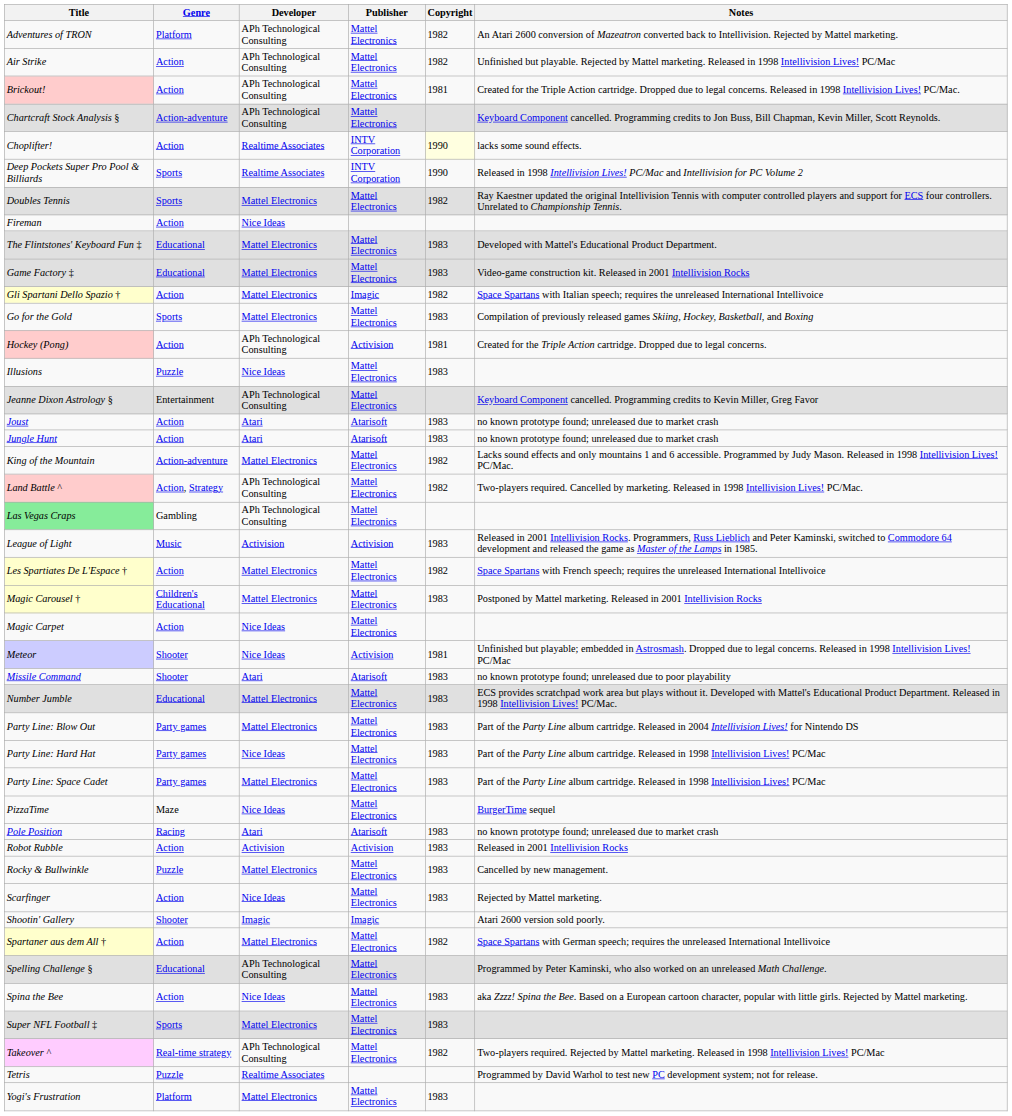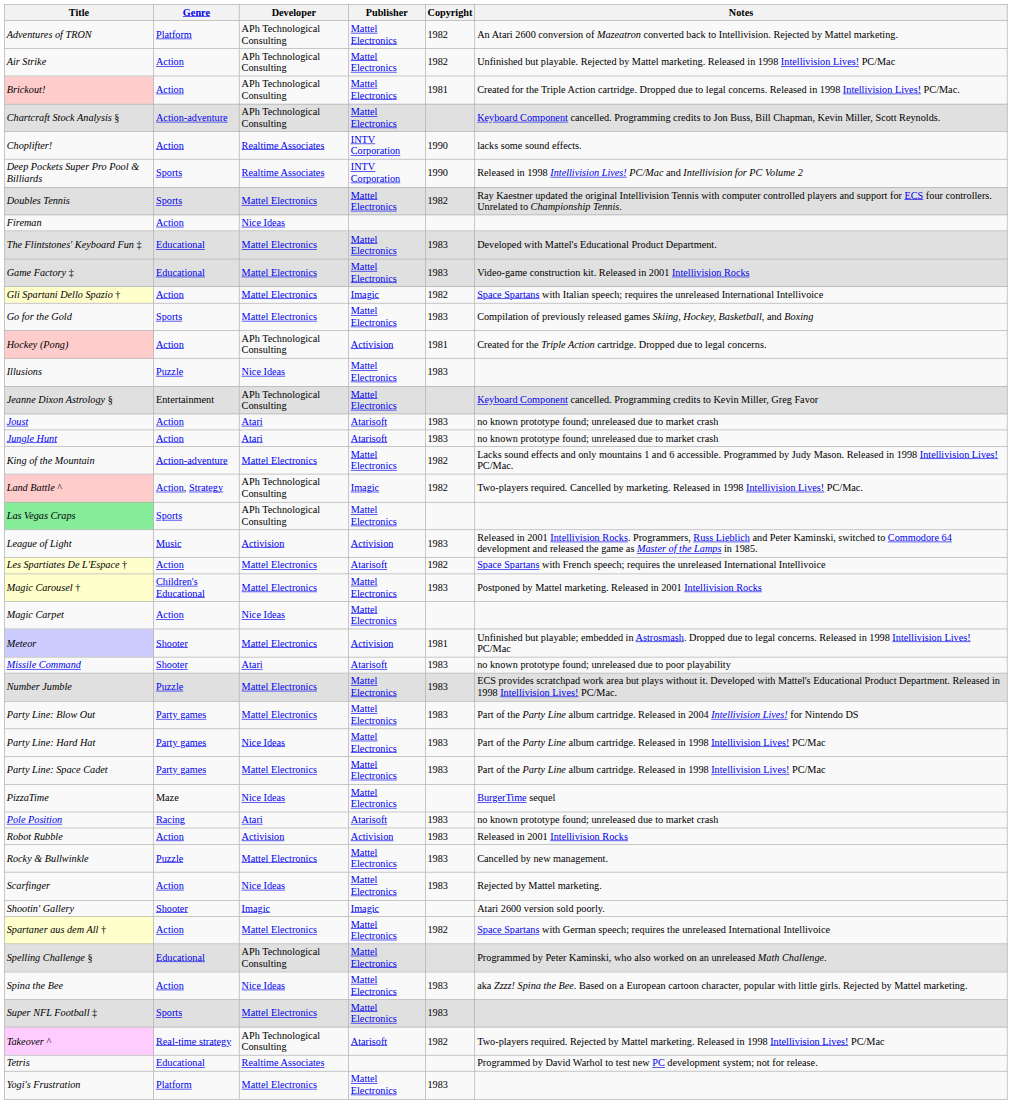Choplifter! | Copyright: lightyellow background -> no background
Land Battle ^ | Publisher: Mattel Electronics -> Imagic
Las Vegas Craps | Genre: Gambling -> Sports
Les Spartiates De L'Espace † | Publisher: Mattel Electronics -> Atarisoft
Meteor | Developer: Nice Ideas -> Mattel Electronics
Number Jumble | Genre: Educational -> Puzzle
Takeover ^ | Publisher: Mattel Electronics -> Atarisoft
Tetris | Genre: Puzzle -> Educational
